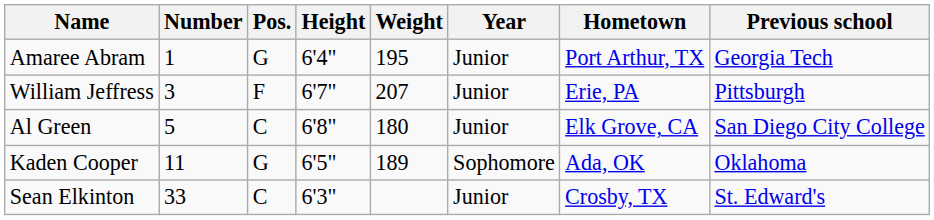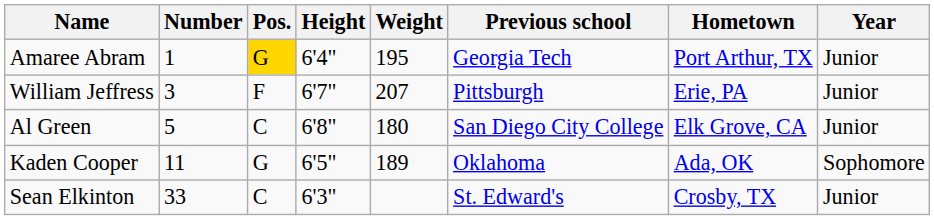columns swapped: Year <-> Previous school
Amaree Abram | Pos.: no background -> gold background
